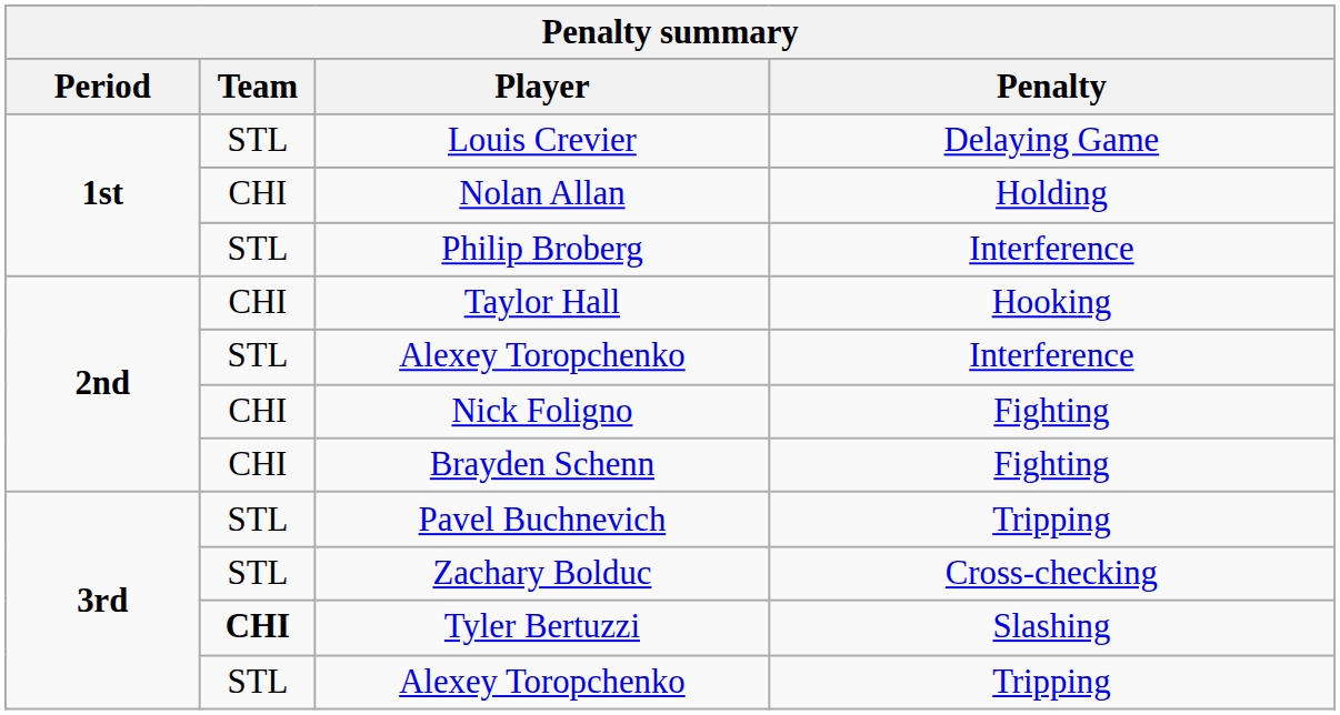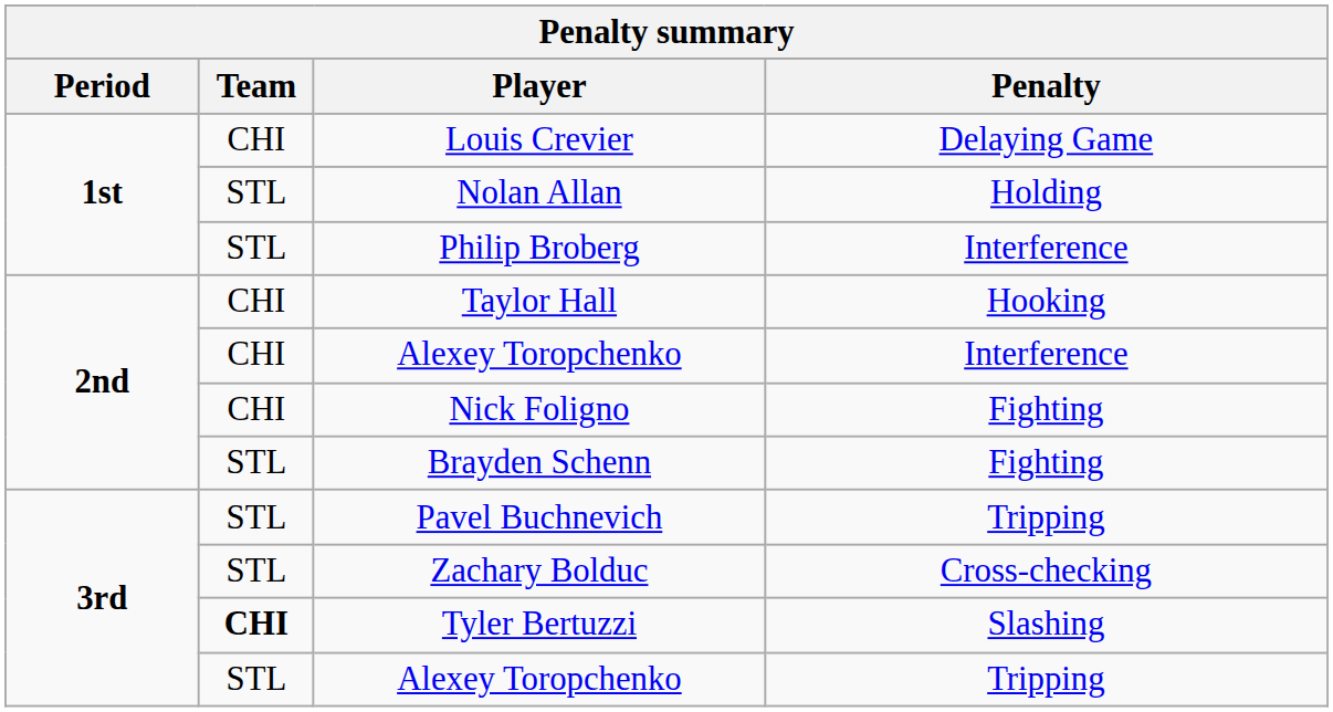Louis Crevier | Team: STL -> CHI
Nolan Allan | Team: CHI -> STL
Alexey Toropchenko / Interference | Team: STL -> CHI
Brayden Schenn | Team: CHI -> STL
